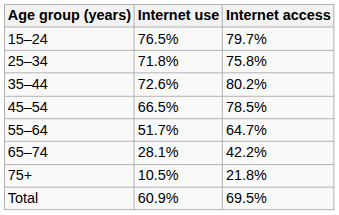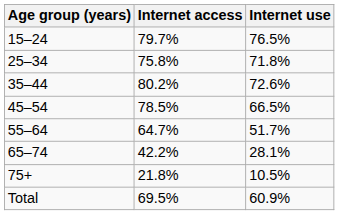columns swapped: Internet access <-> Internet use
